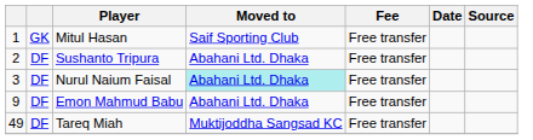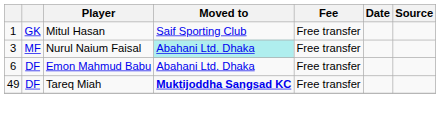- row: 2 | DF | Sushanto Tripura | Abahani Ltd. Dhaka | Free transfer
Nurul Naium Faisal | column 2: DF -> MF
Emon Mahmud Babu | column 1: 9 -> 6
Tareq Miah | Moved to: normal -> bold
